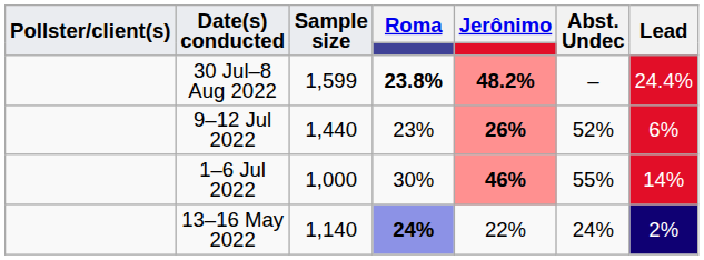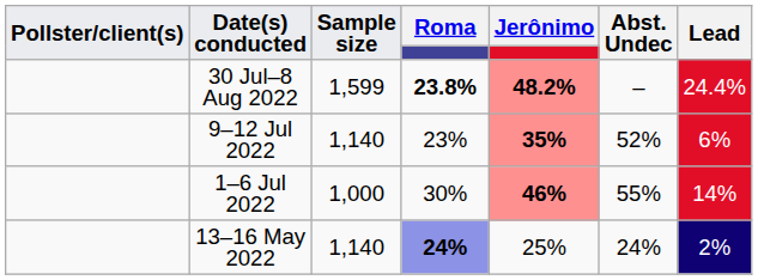9–12 Jul 2022 | Sample size: 1,440 -> 1,140
9–12 Jul 2022 | Jerônimo: 26% -> 35%
13–16 May 2022 | Jerônimo: 22% -> 25%
